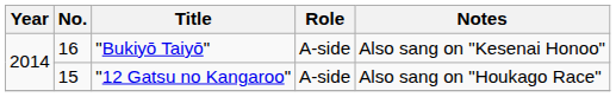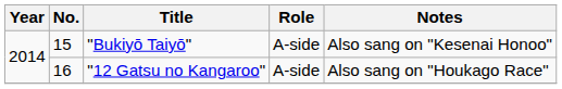"Bukiyō Taiyō" | No.: 16 -> 15
"12 Gatsu no Kangaroo" | No.: 15 -> 16
